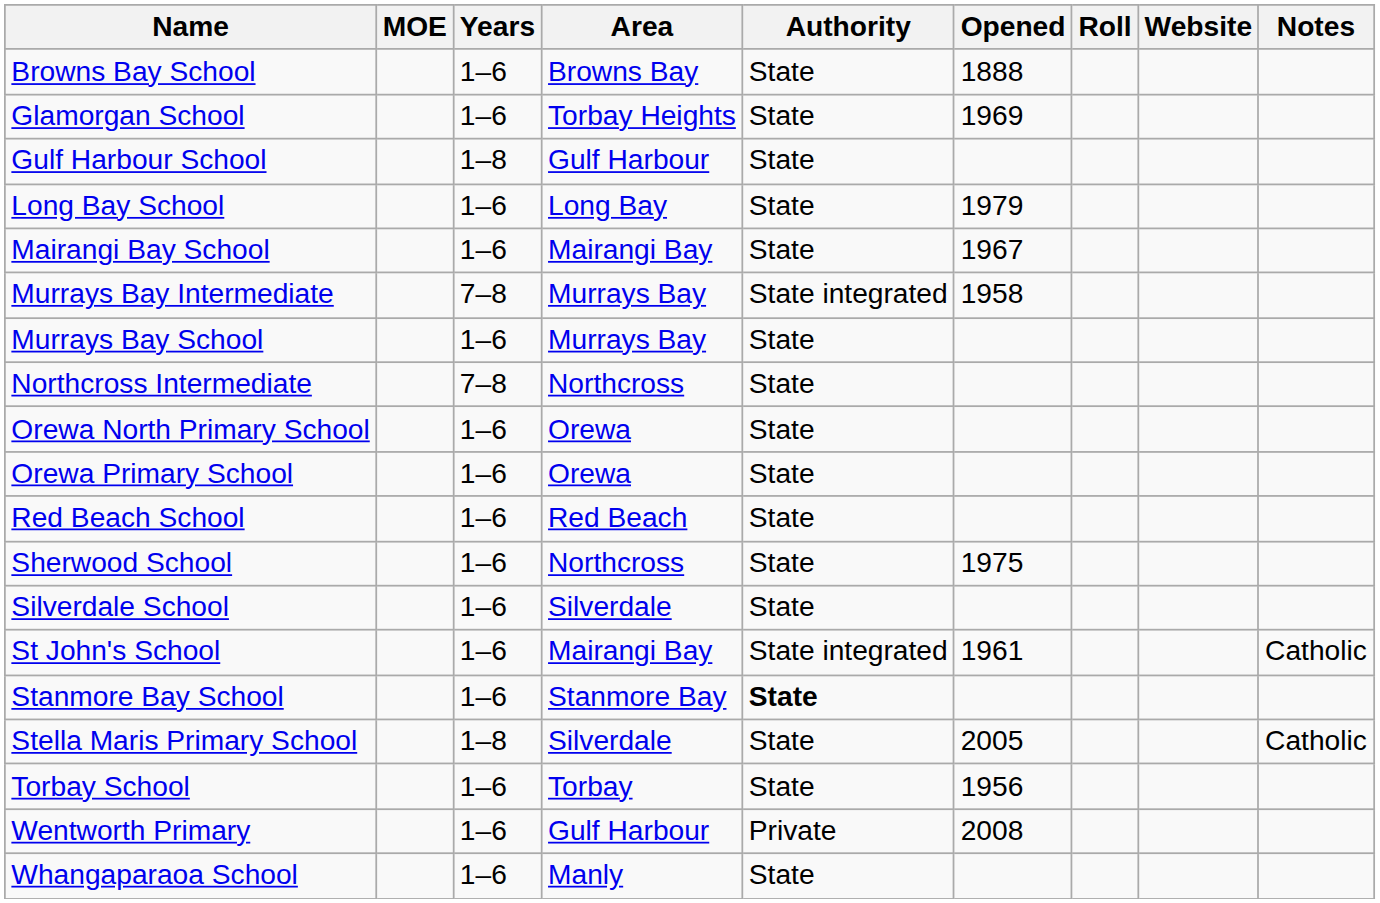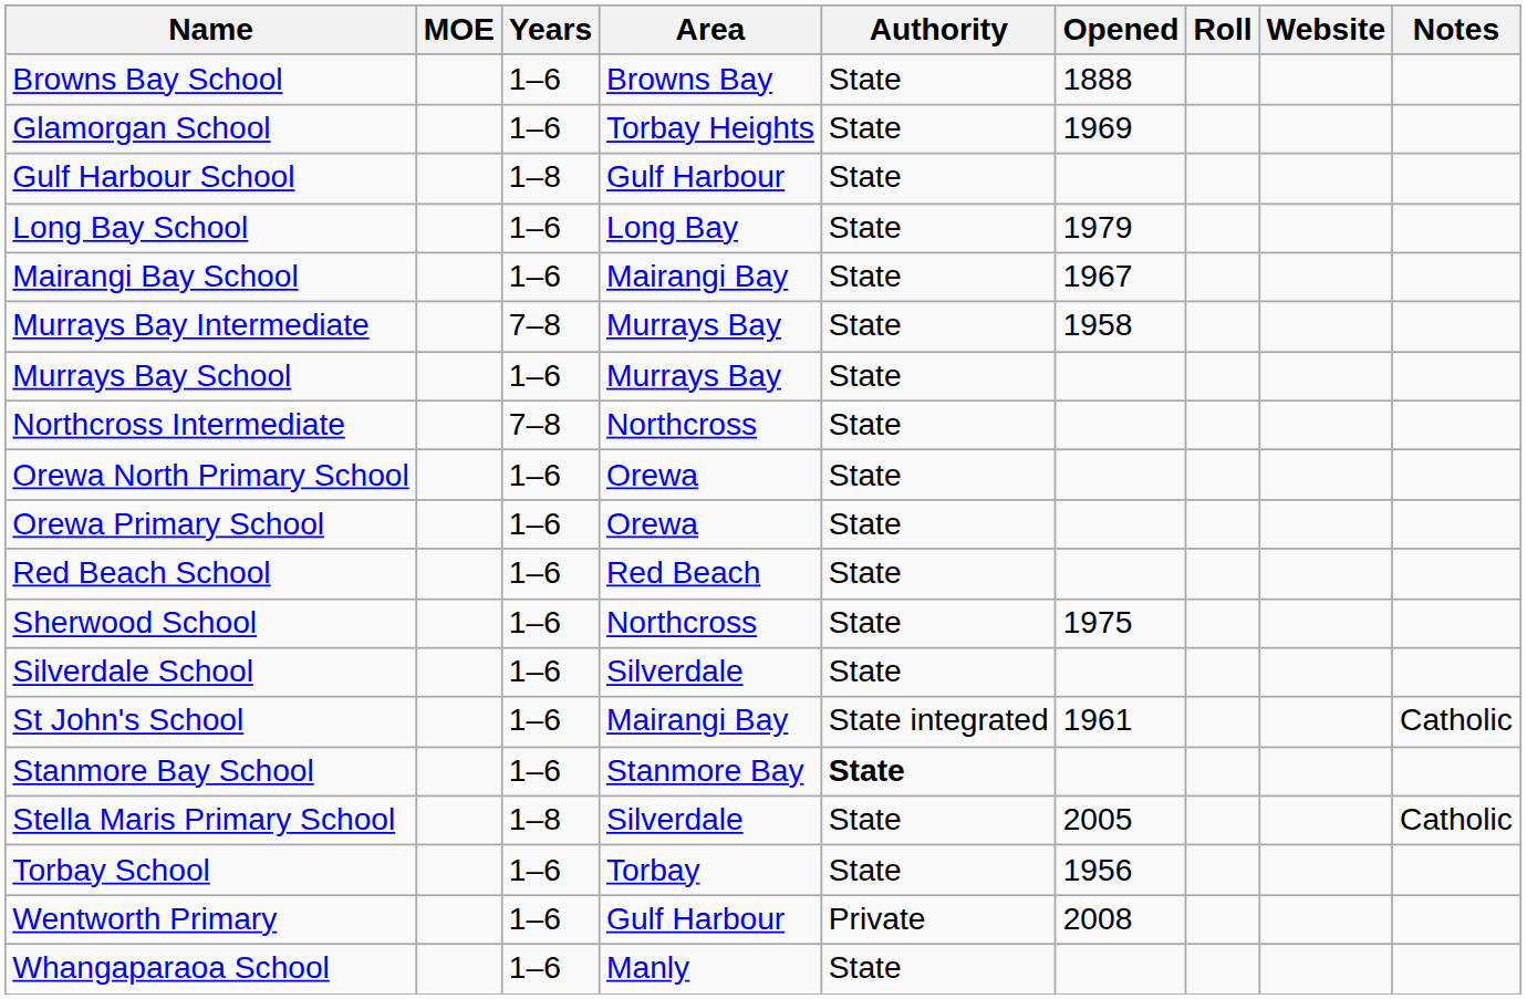Murrays Bay Intermediate | Authority: State integrated -> State
